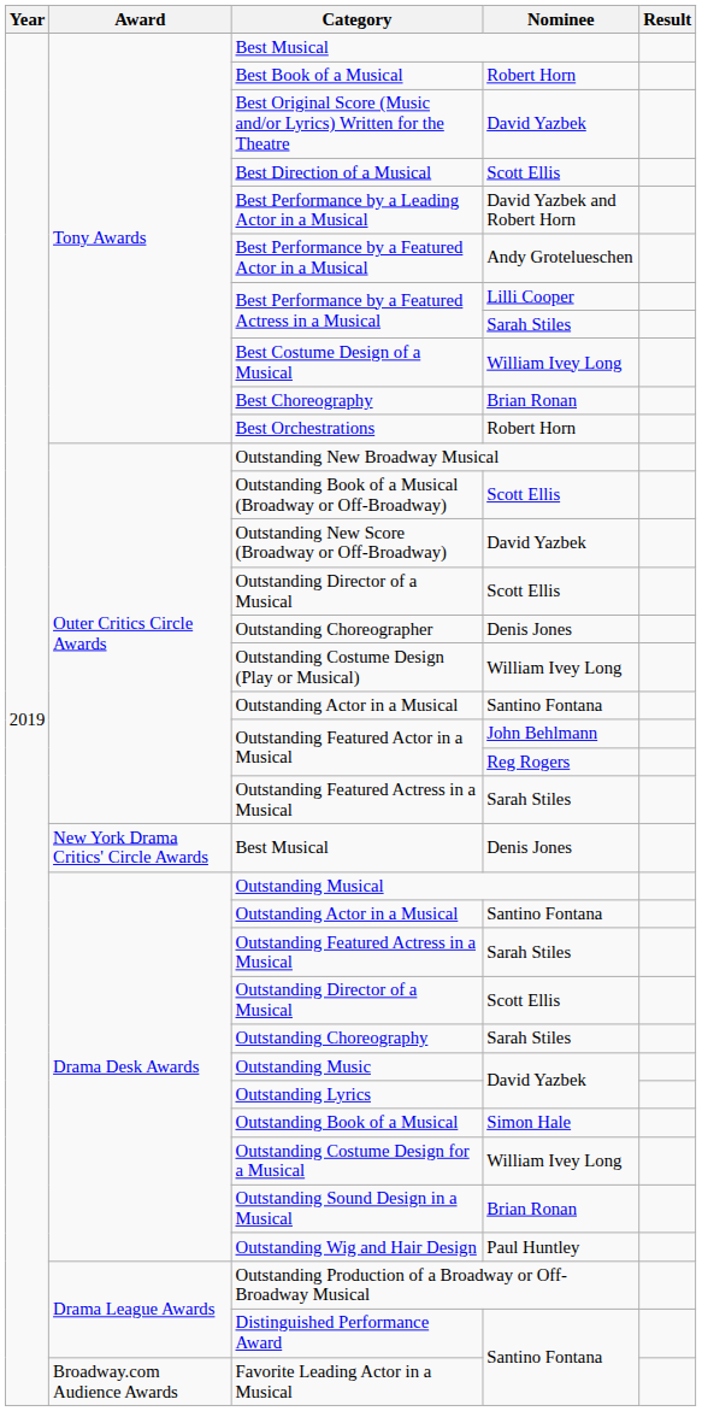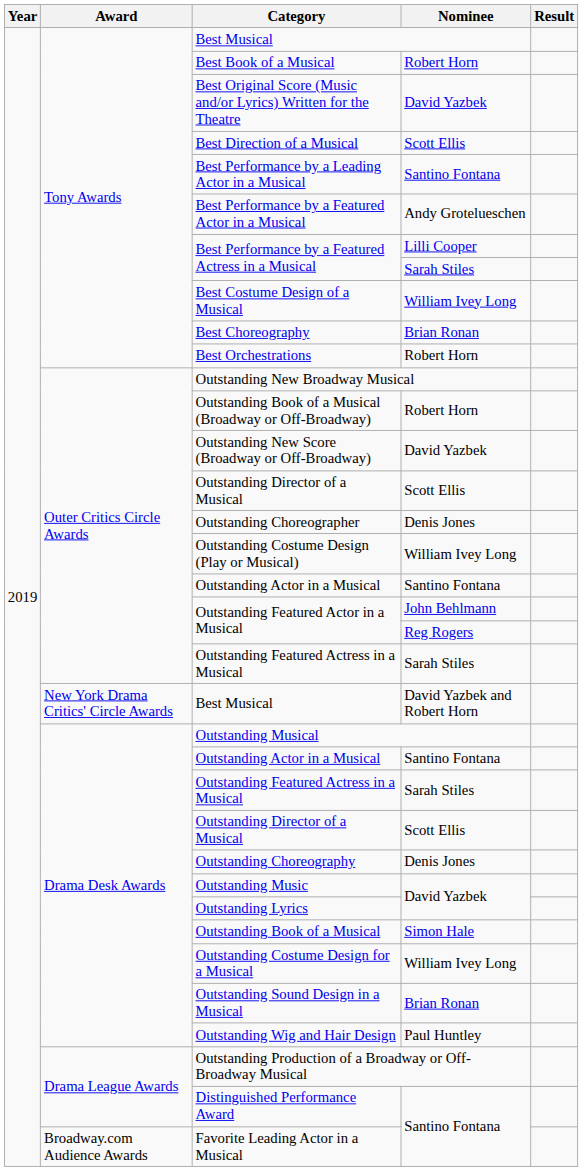Best Performance by a Leading Actor in a Musical | Nominee: David Yazbek and Robert Horn -> Santino Fontana
Outstanding Book of a Musical (Broadway or Off-Broadway) | Nominee: Scott Ellis -> Robert Horn
New York Drama Critics' Circle Awards / Best Musical | Nominee: Denis Jones -> David Yazbek and Robert Horn
Outstanding Choreography | Nominee: Sarah Stiles -> Denis Jones
